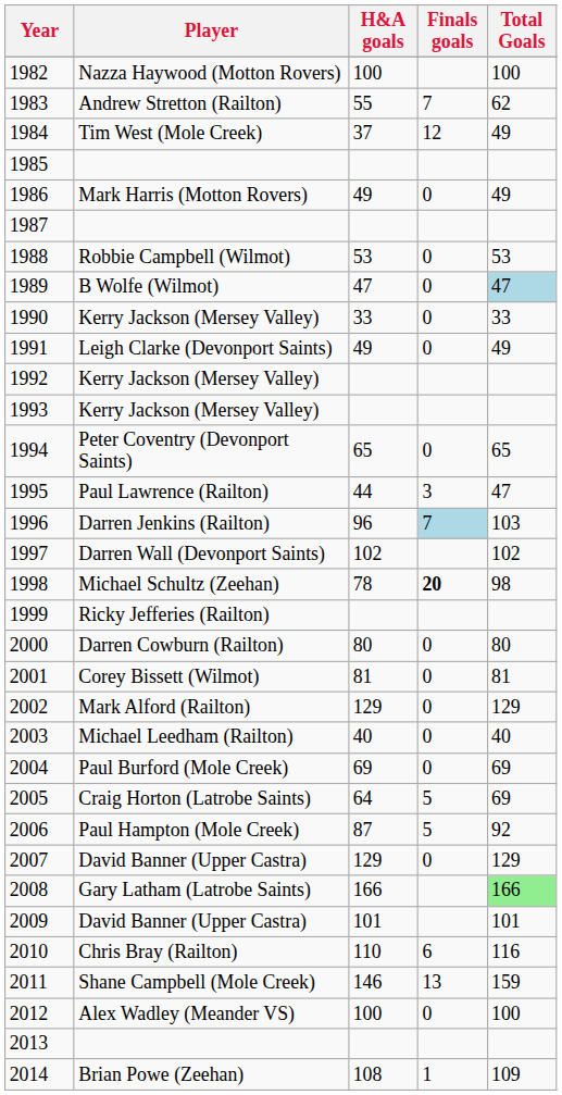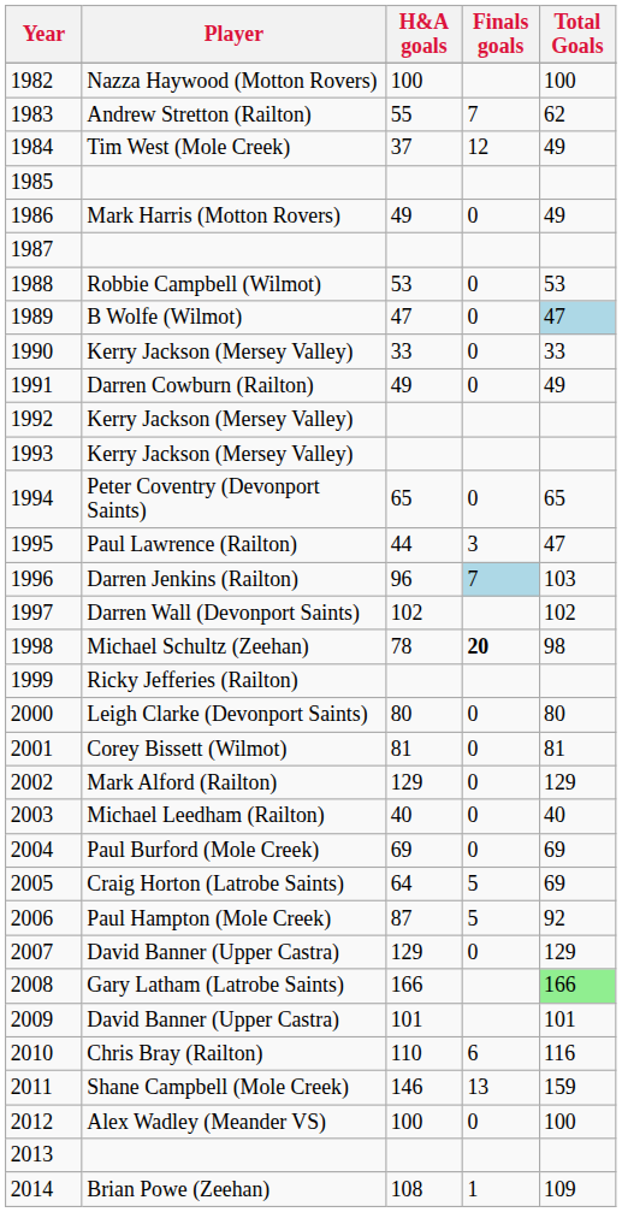1991 | Player: Leigh Clarke (Devonport Saints) -> Darren Cowburn (Railton)
2000 | Player: Darren Cowburn (Railton) -> Leigh Clarke (Devonport Saints)
